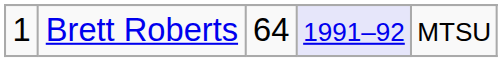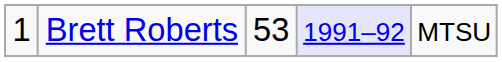Brett Roberts | column 3: 64 -> 53
